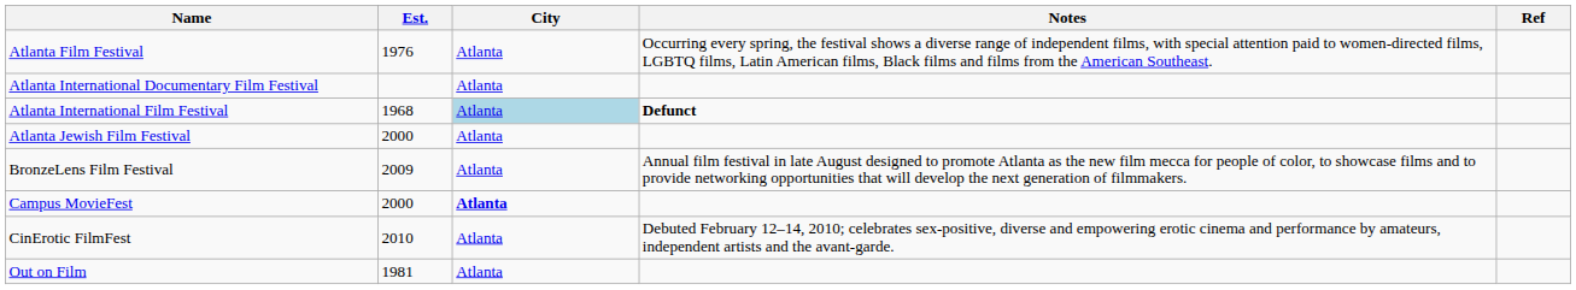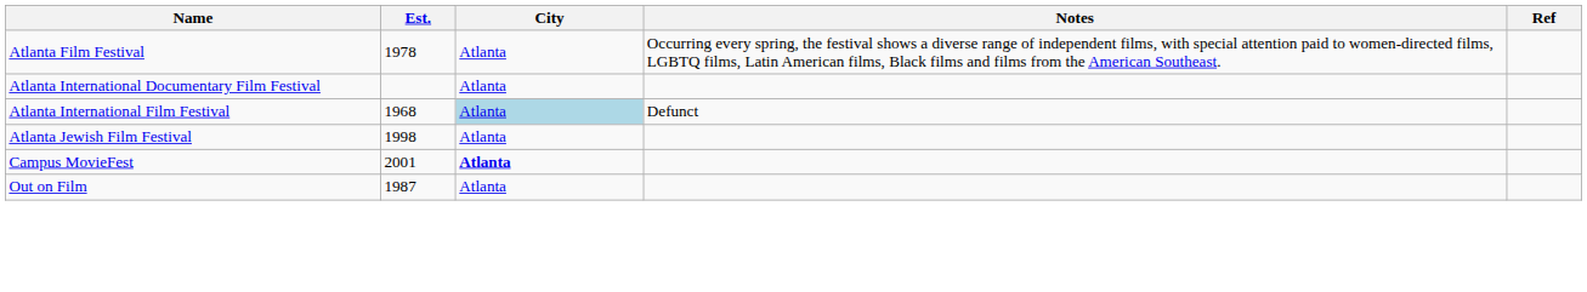Atlanta Film Festival | Est.: 1976 -> 1978
Atlanta International Film Festival | Notes: bold -> normal
Atlanta Jewish Film Festival | Est.: 2000 -> 1998
- row: BronzeLens Film Festival | 2009 | Atlanta | Annual film festival in late August designed to promote Atlanta as the new film mecca for people of color, to showcase films and to provide networking opportunities that will develop the next generation of filmmakers.
Campus MovieFest | Est.: 2000 -> 2001
- row: CinErotic FilmFest | 2010 | Atlanta | Debuted February 12–14, 2010; celebrates sex-positive, diverse and empowering erotic cinema and performance by amateurs, independent artists and the avant-garde.
Out on Film | Est.: 1981 -> 1987
